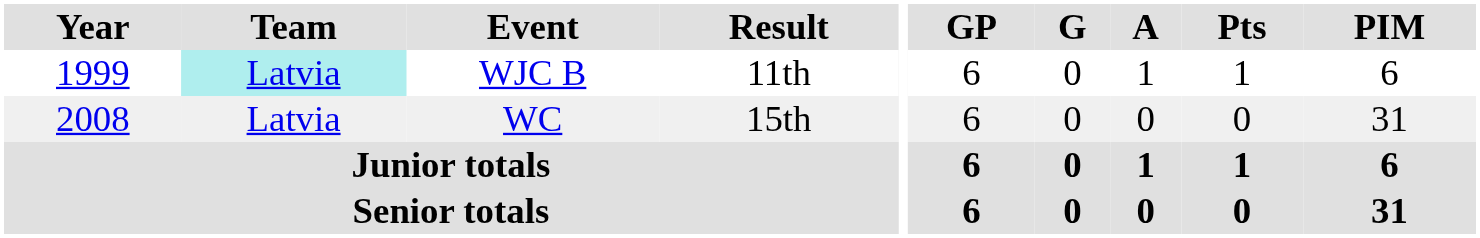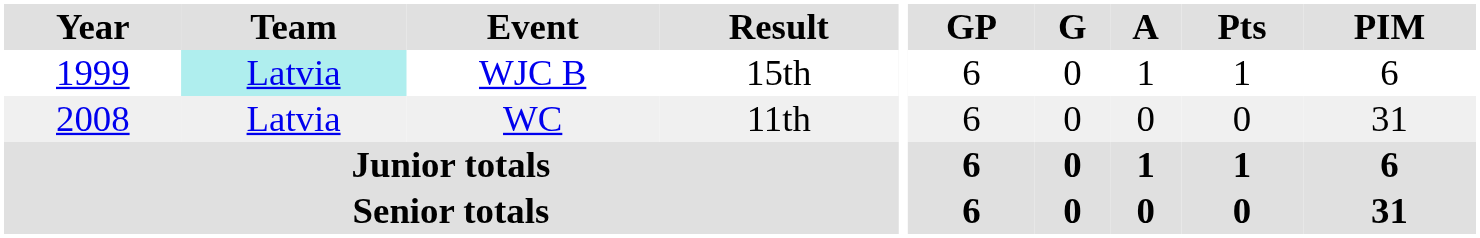WJC B | Result: 11th -> 15th
WC | Result: 15th -> 11th
